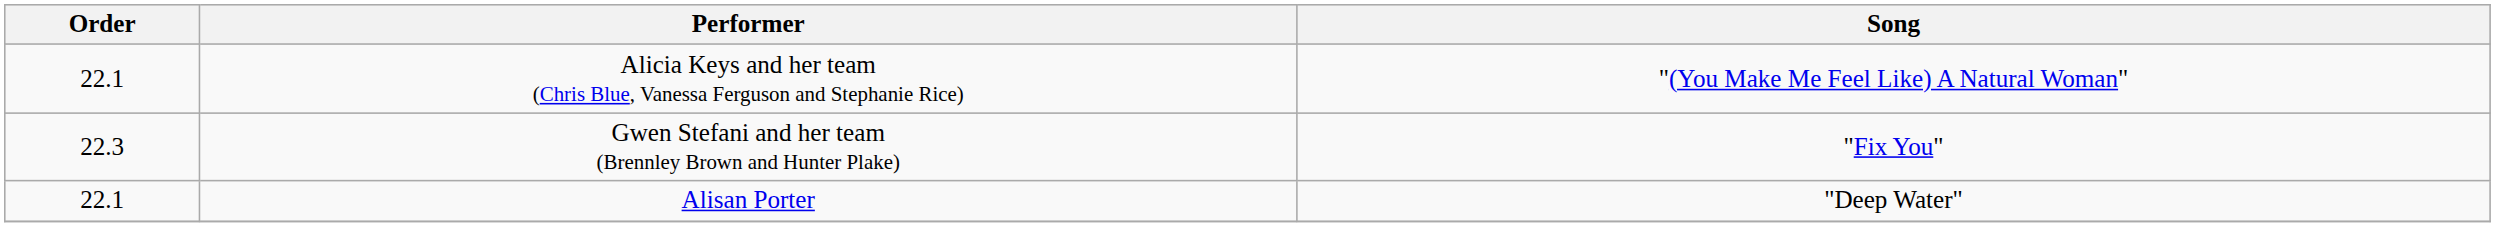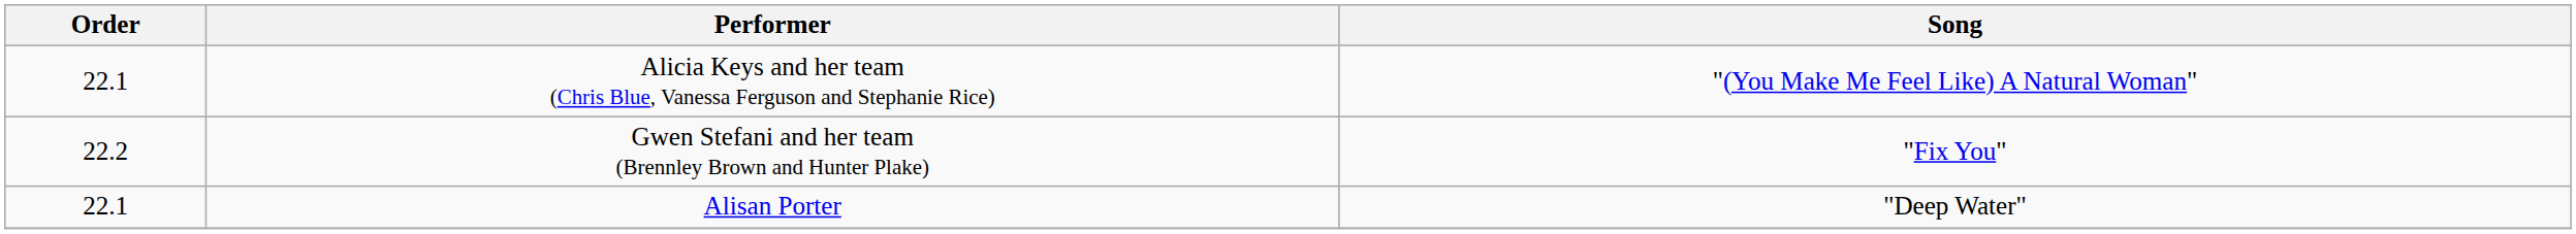Gwen Stefani and her team (Brennley Brown and Hunter Plake) | Order: 22.3 -> 22.2
